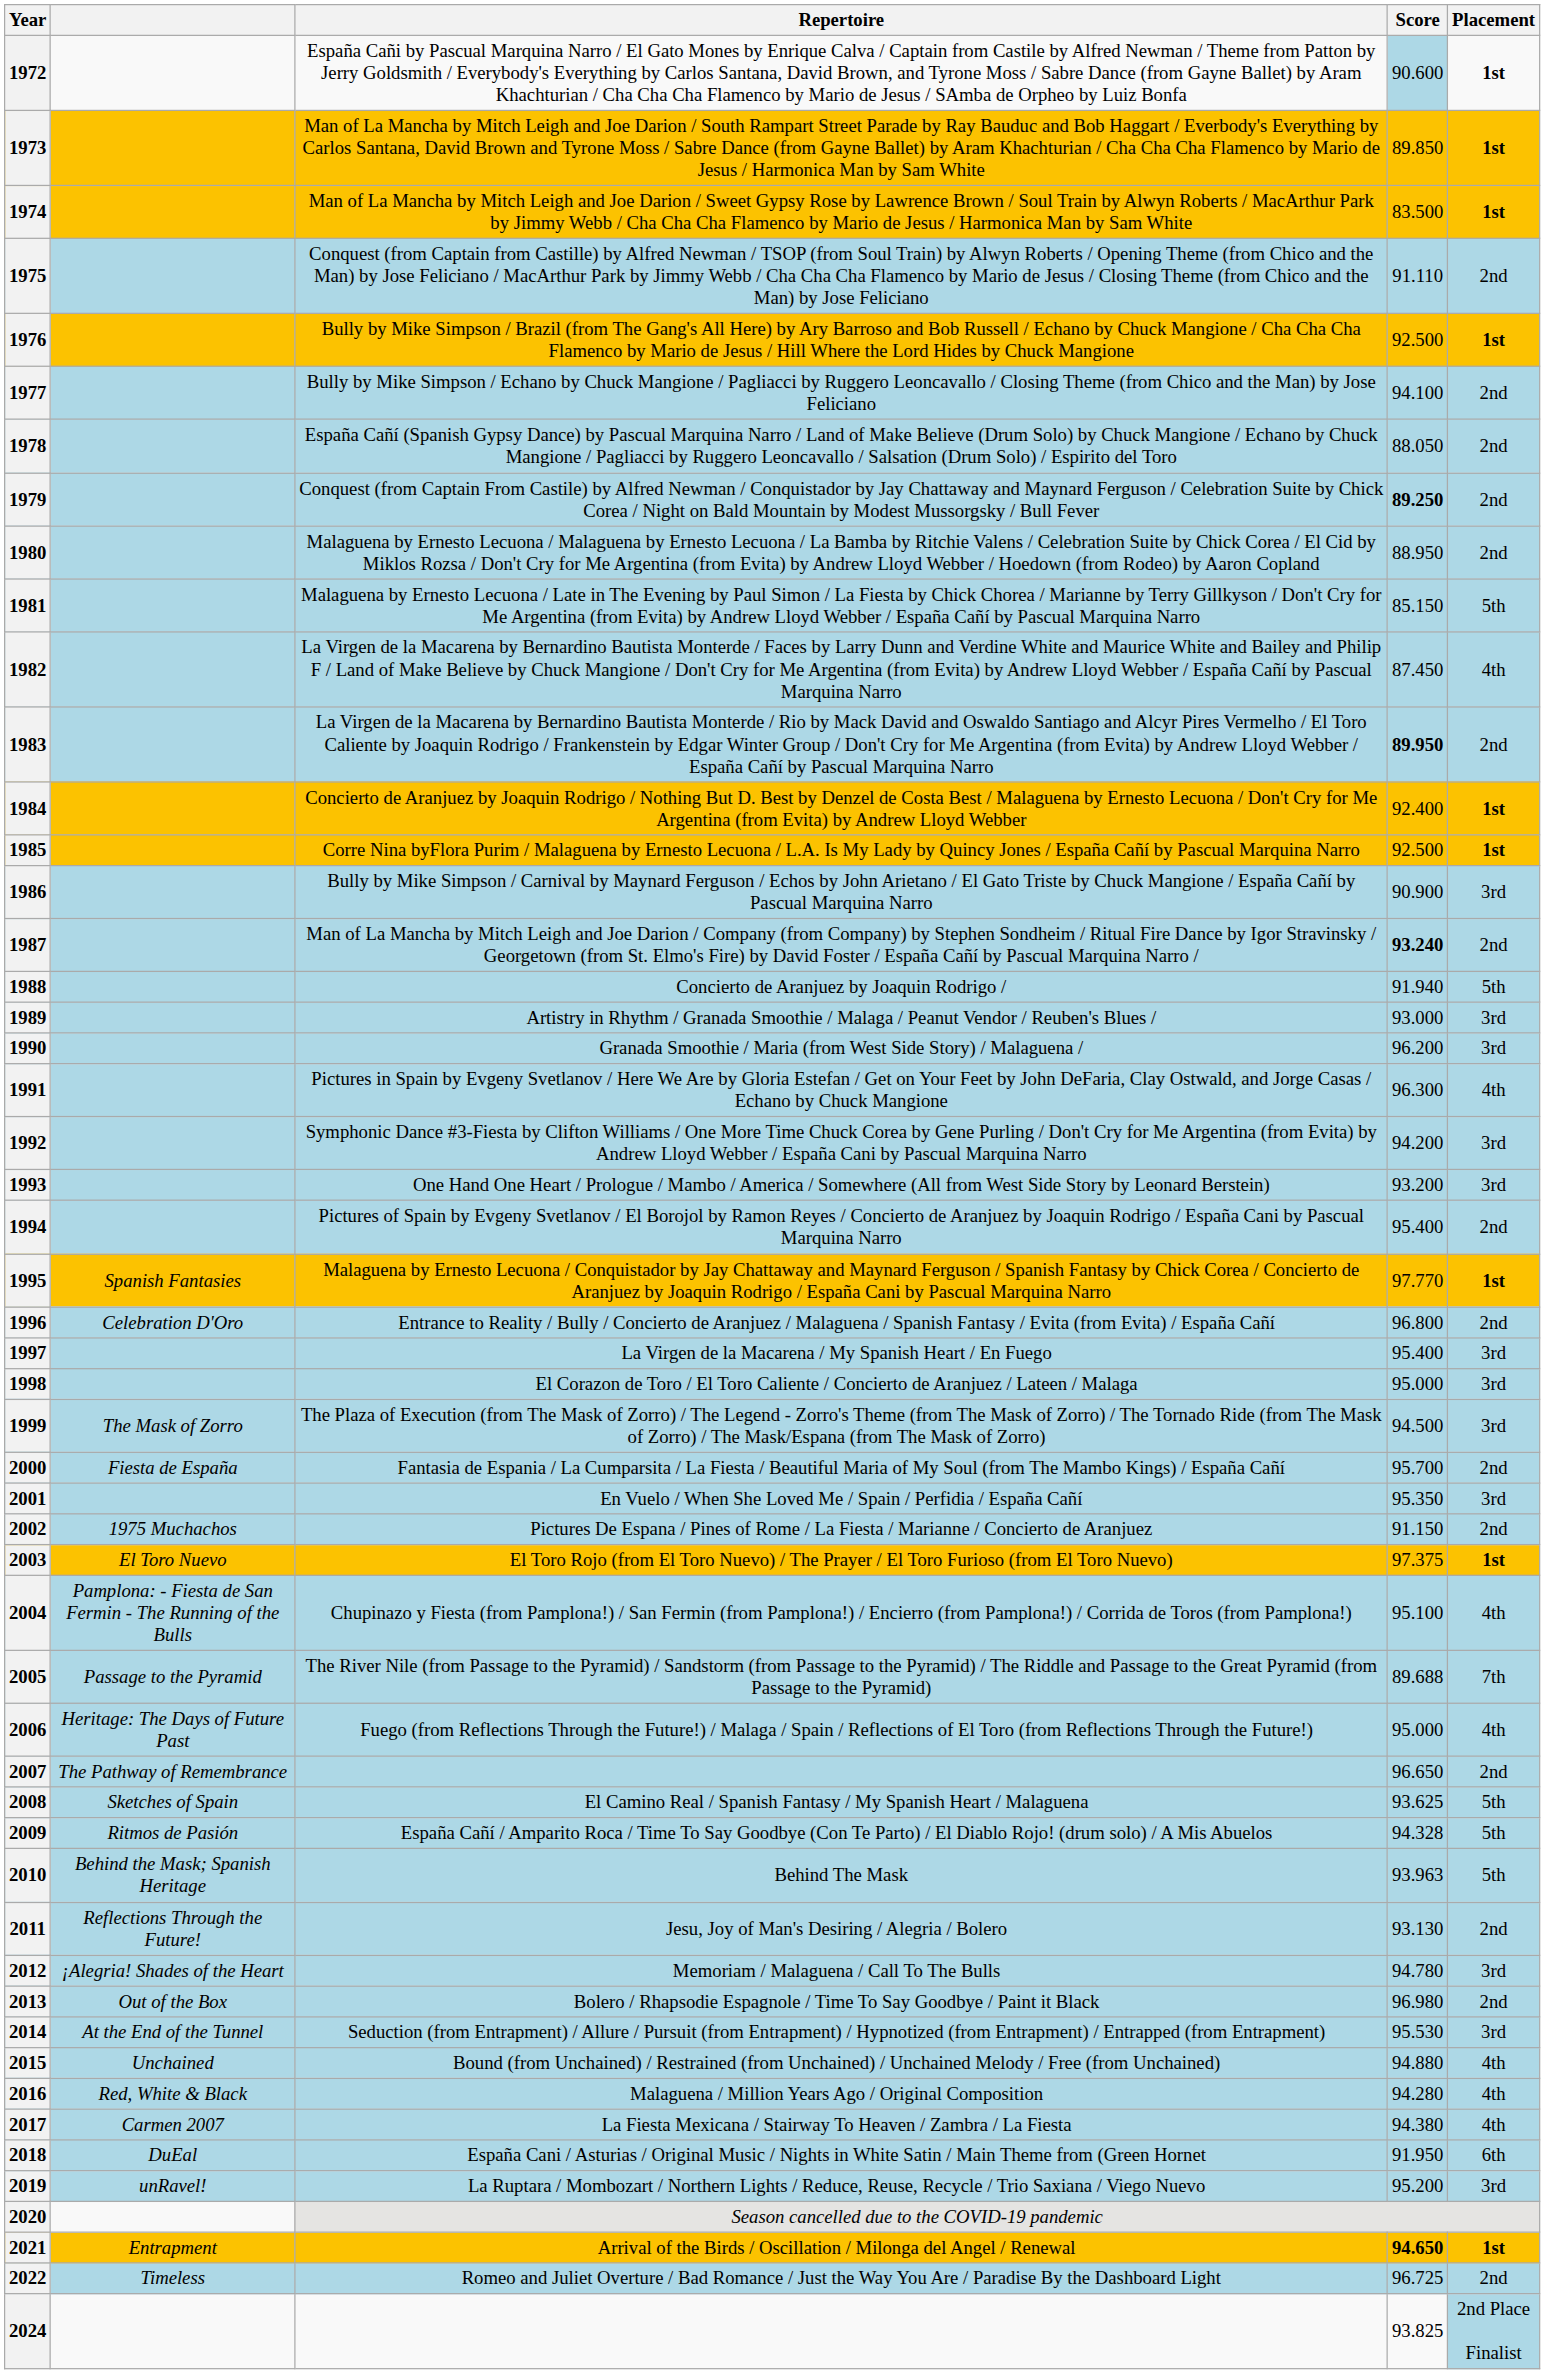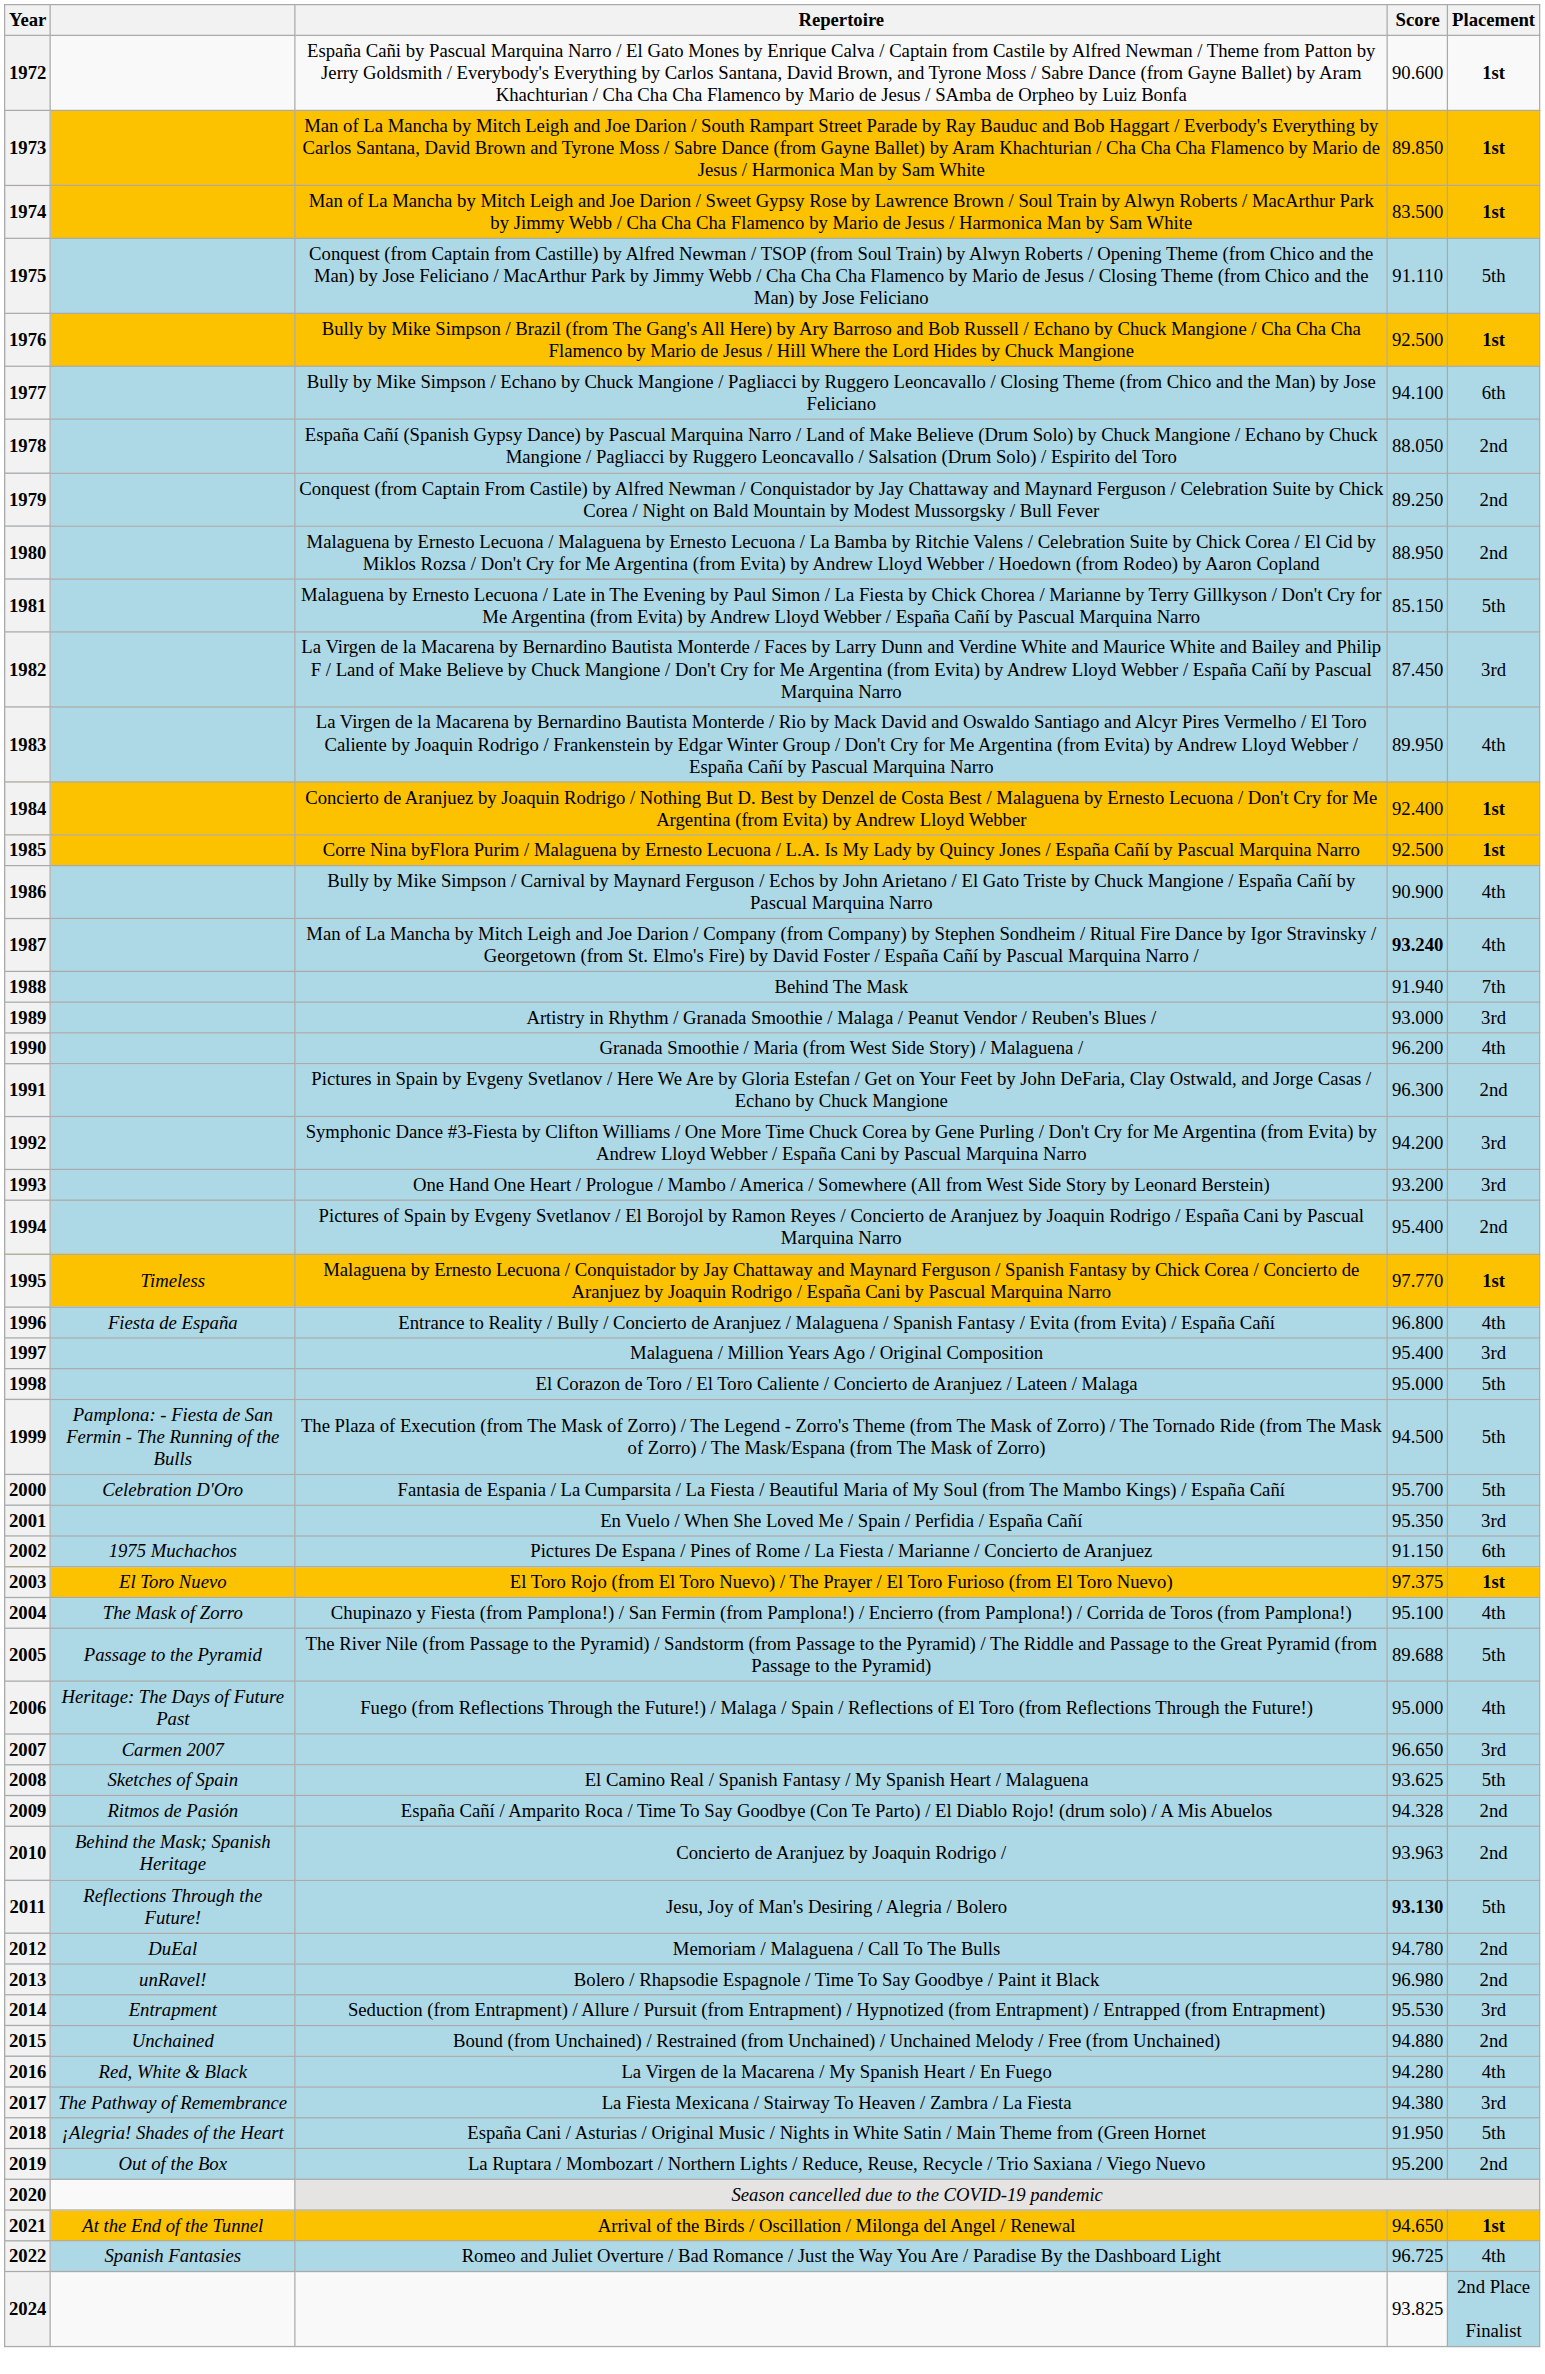1972 | Score: lightblue background -> no background
1975 | Placement: 2nd -> 5th
1977 | Placement: 2nd -> 6th
1979 | Score: bold -> normal
1982 | Placement: 4th -> 3rd
1983 | Score: bold -> normal
1983 | Placement: 2nd -> 4th
1986 | Placement: 3rd -> 4th
1987 | Placement: 2nd -> 4th
1988 | Repertoire: Concierto de Aranjuez by Joaquin Rodrigo / -> Behind The Mask
1988 | Placement: 5th -> 7th
1990 | Placement: 3rd -> 4th
1991 | Placement: 4th -> 2nd
1995 | column 2: Spanish Fantasies -> Timeless
1996 | column 2: Celebration D'Oro -> Fiesta de España
1996 | Placement: 2nd -> 4th
1997 | Repertoire: La Virgen de la Macarena / My Spanish Heart / En Fuego -> Malaguena / Million Years Ago / Original Composition
1998 | Placement: 3rd -> 5th
1999 | column 2: The Mask of Zorro -> Pamplona: - Fiesta de San Fermin - The Running of the Bulls
1999 | Placement: 3rd -> 5th
2000 | column 2: Fiesta de España -> Celebration D'Oro
2000 | Placement: 2nd -> 5th
2002 | Placement: 2nd -> 6th
2004 | column 2: Pamplona: - Fiesta de San Fermin - The Running of the Bulls -> The Mask of Zorro
2005 | Placement: 7th -> 5th
2007 | column 2: The Pathway of Remembrance -> Carmen 2007
2007 | Placement: 2nd -> 3rd
2009 | Placement: 5th -> 2nd
2010 | Repertoire: Behind The Mask -> Concierto de Aranjuez by Joaquin Rodrigo /
2010 | Placement: 5th -> 2nd
2011 | Score: normal -> bold
2011 | Placement: 2nd -> 5th
2012 | column 2: ¡Alegria! Shades of the Heart -> DuEal
2012 | Placement: 3rd -> 2nd
2013 | column 2: Out of the Box -> unRavel!
2014 | column 2: At the End of the Tunnel -> Entrapment
2015 | Placement: 4th -> 2nd
2016 | Repertoire: Malaguena / Million Years Ago / Original Composition -> La Virgen de la Macarena / My Spanish Heart / En Fuego
2017 | column 2: Carmen 2007 -> The Pathway of Remembrance
2017 | Placement: 4th -> 3rd
2018 | column 2: DuEal -> ¡Alegria! Shades of the Heart
2018 | Placement: 6th -> 5th
2019 | column 2: unRavel! -> Out of the Box
2019 | Placement: 3rd -> 2nd
2021 | column 2: Entrapment -> At the End of the Tunnel
2021 | Score: bold -> normal
2022 | column 2: Timeless -> Spanish Fantasies
2022 | Placement: 2nd -> 4th
